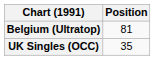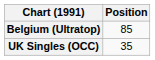Belgium (Ultratop) | Position: 81 -> 85
